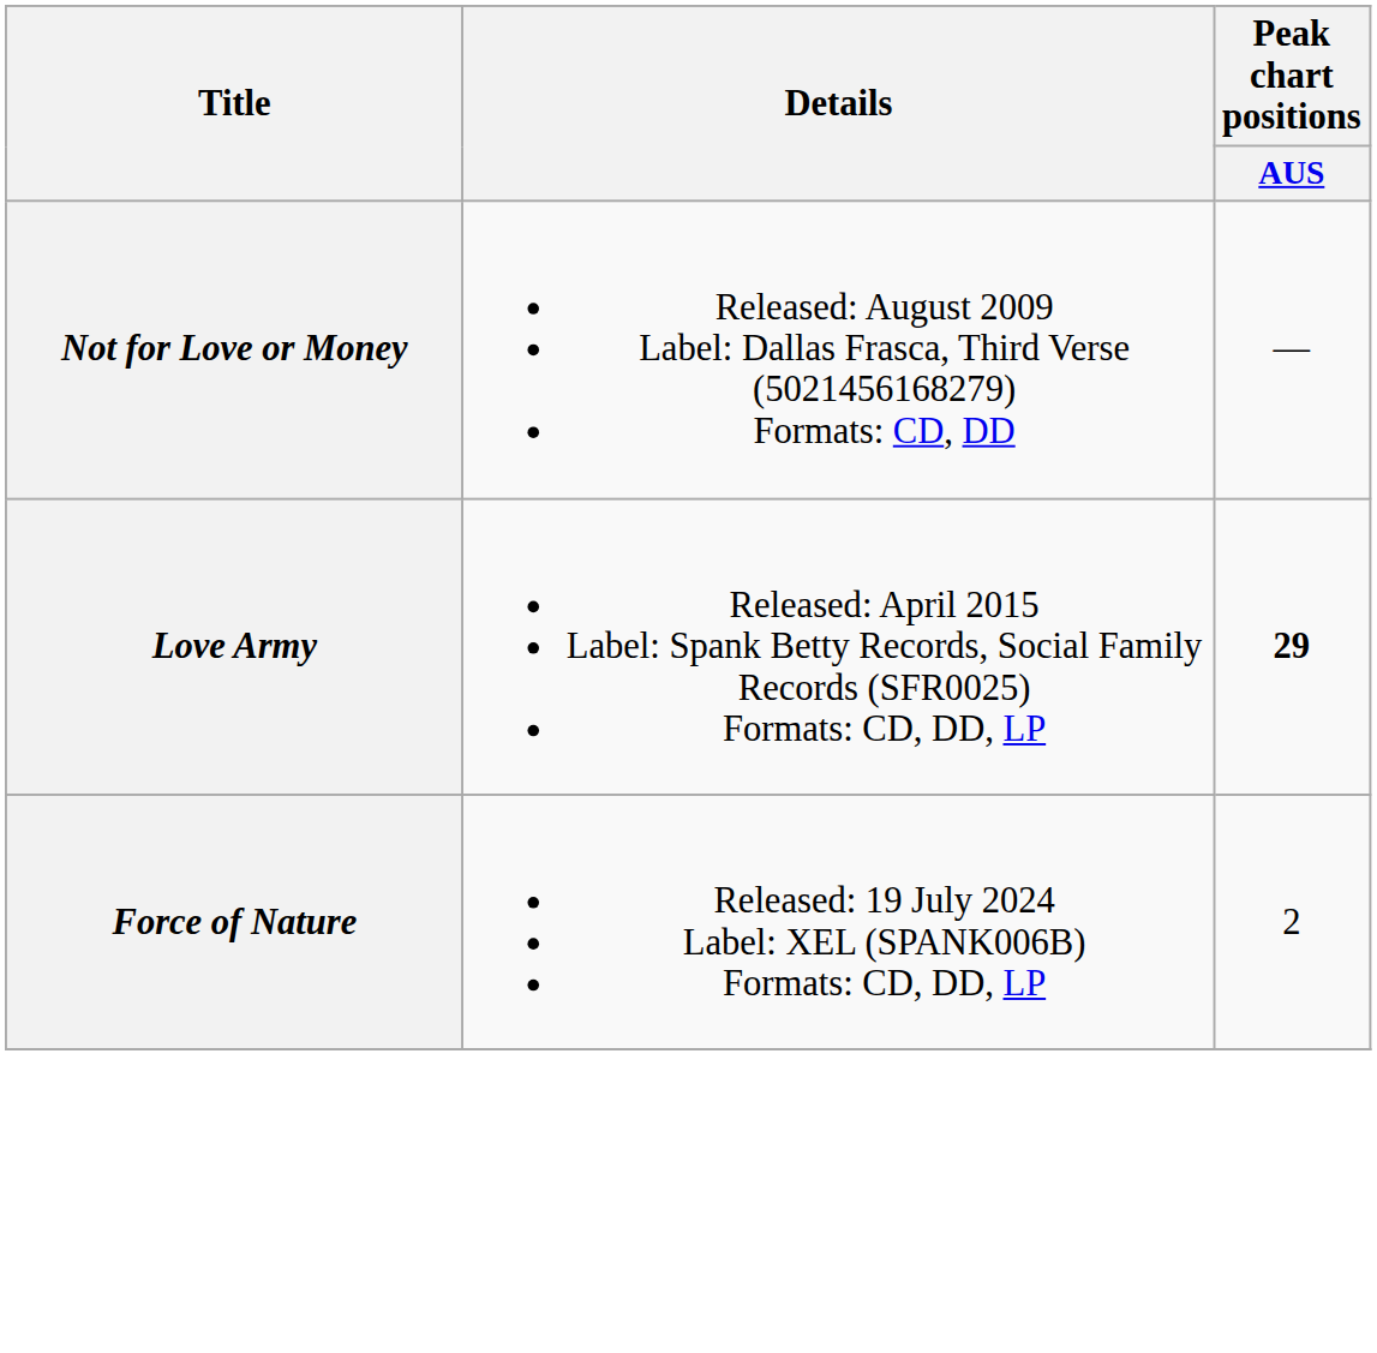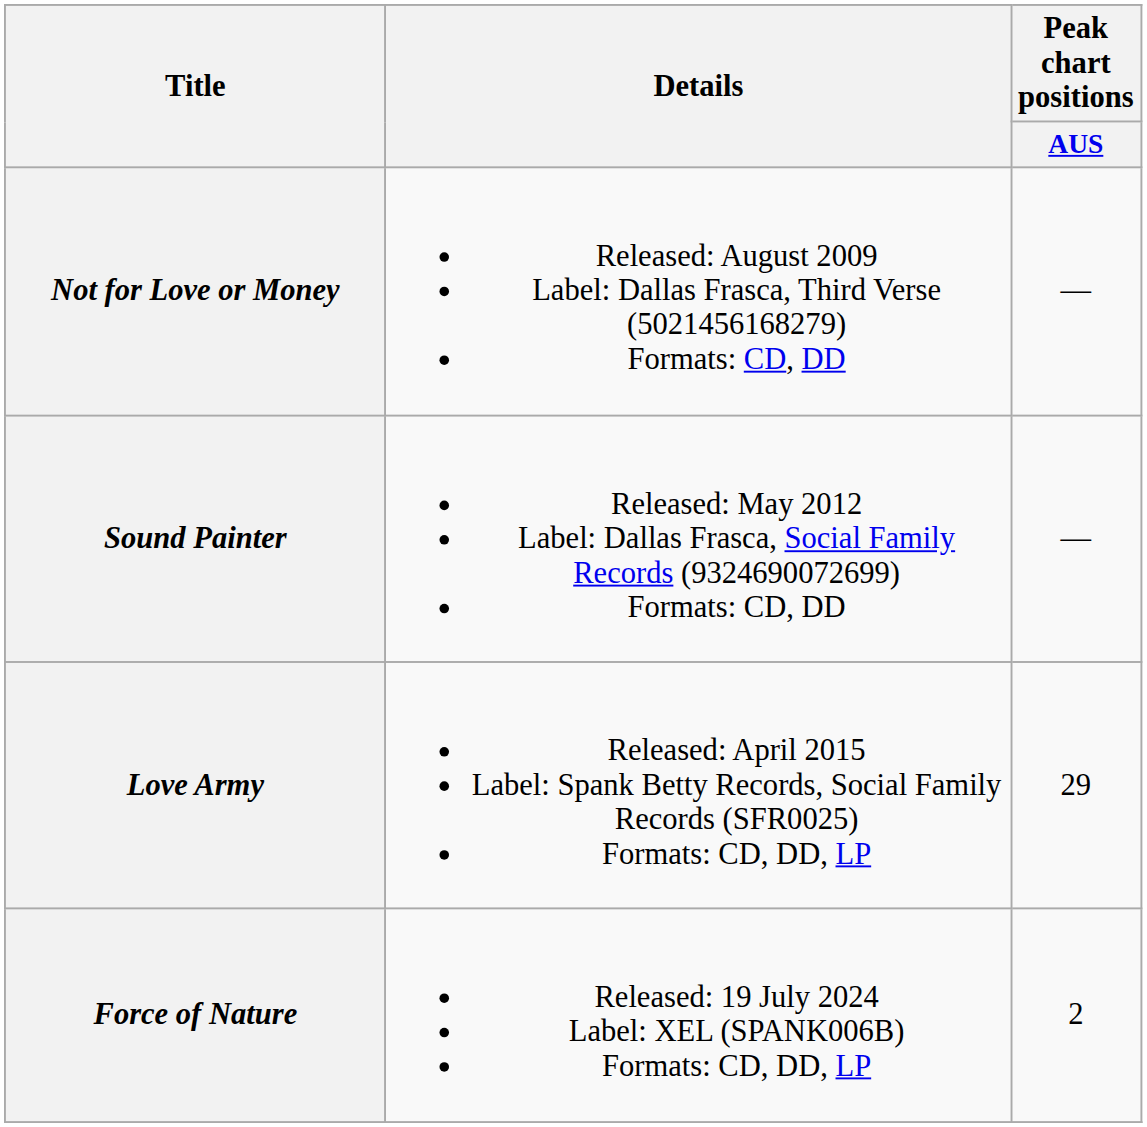+ row: Sound Painter | Released: May 2012 Label: Dallas Frasca, Social Family Records (9324690072699) Formats: CD, DD | —
Love Army | Peak chart positions / AUS: bold -> normal
